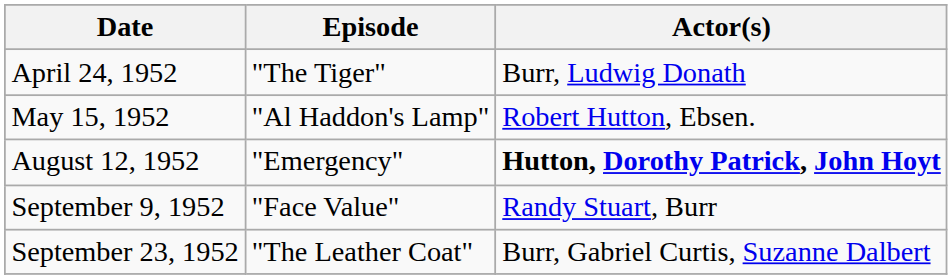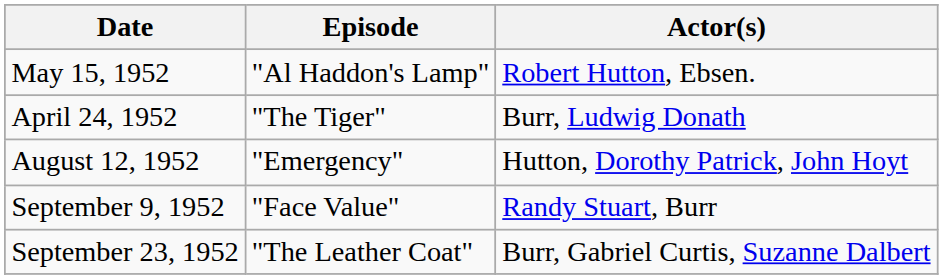rows swapped: April 24, 1952 <-> May 15, 1952
August 12, 1952 | Actor(s): bold -> normal
